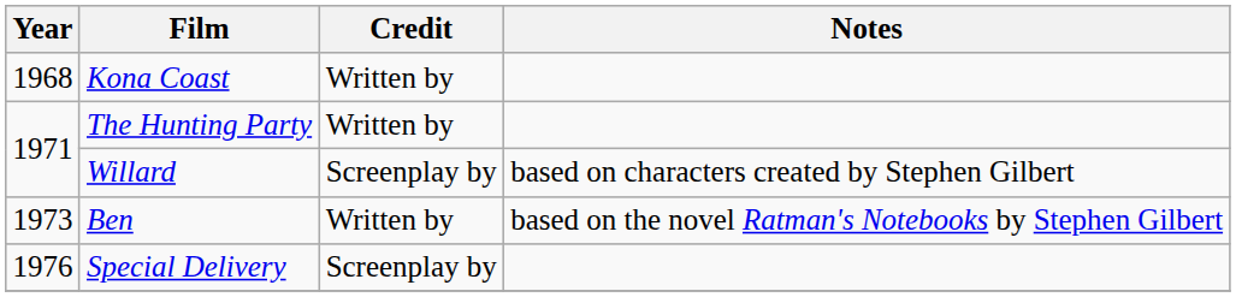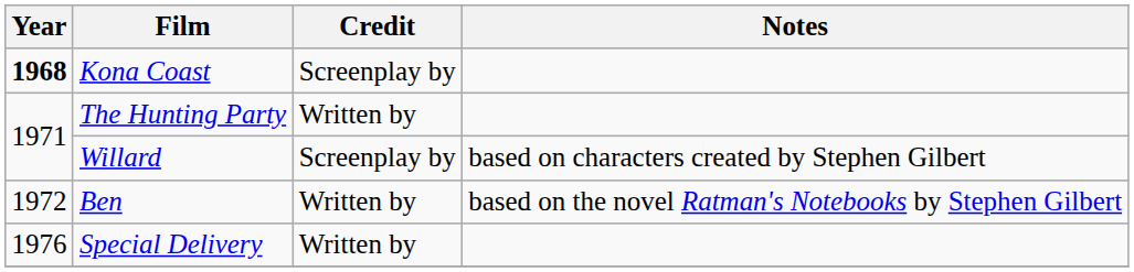Kona Coast | Year: normal -> bold
Kona Coast | Credit: Written by -> Screenplay by
Ben | Year: 1973 -> 1972
Special Delivery | Credit: Screenplay by -> Written by
